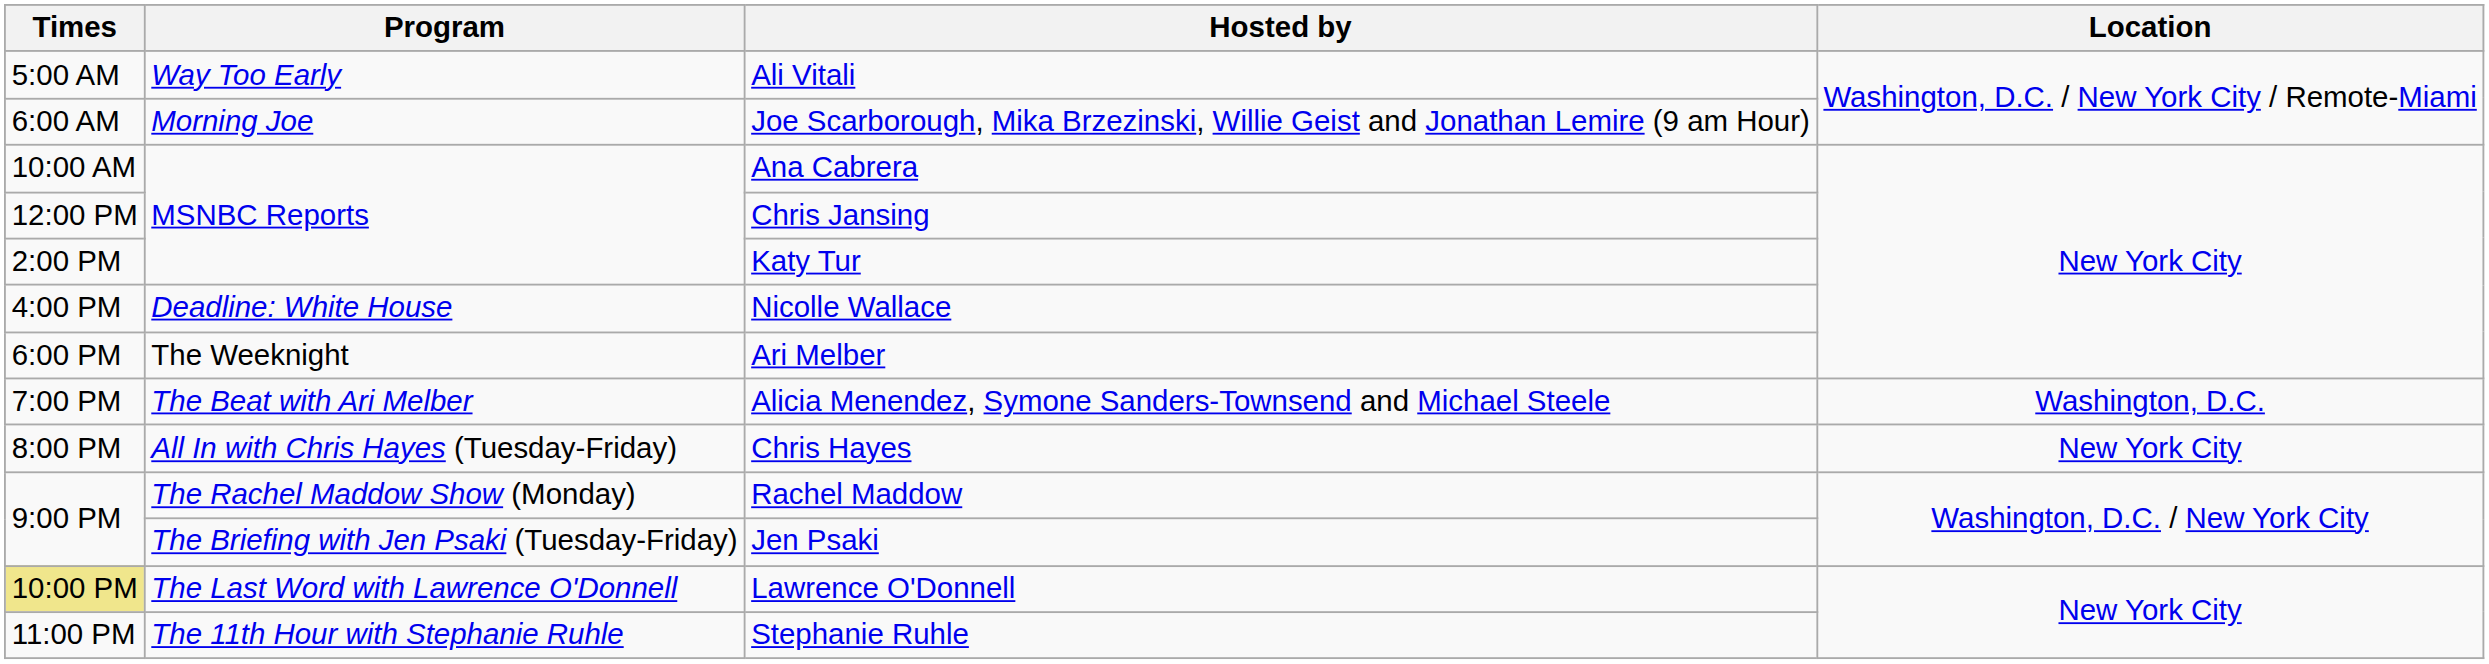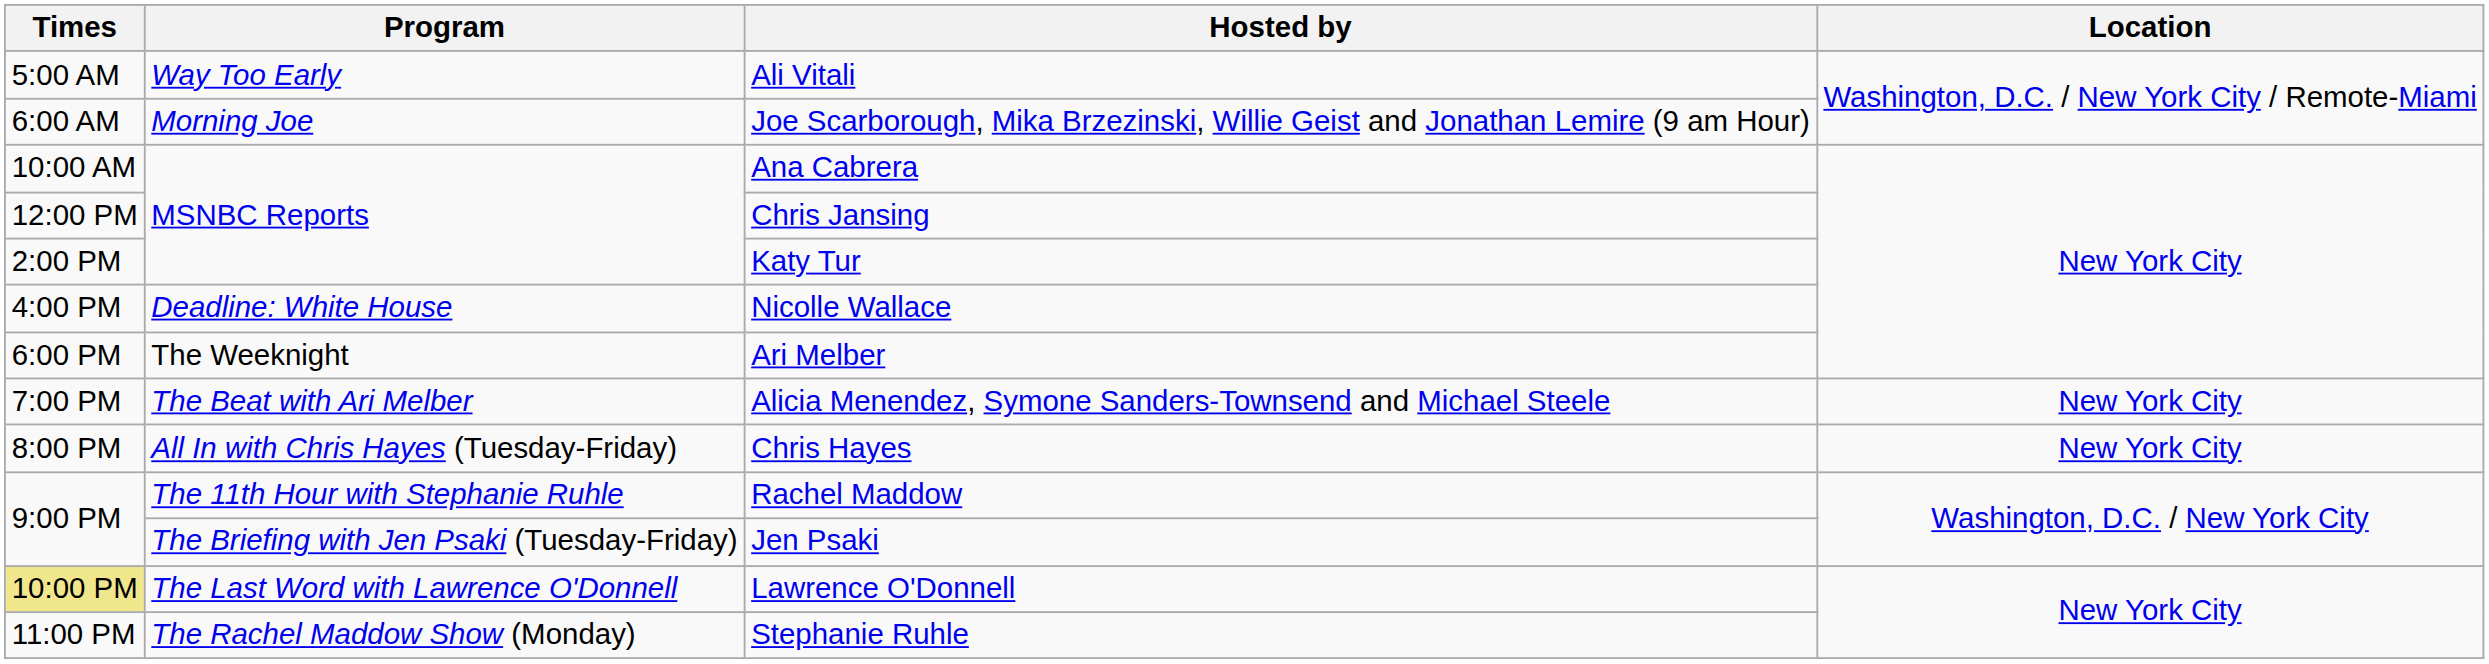Alicia Menendez, Symone Sanders-Townsend and Michael Steele | Location: Washington, D.C. -> New York City
Rachel Maddow | Program: The Rachel Maddow Show (Monday) -> The 11th Hour with Stephanie Ruhle
Stephanie Ruhle | Program: The 11th Hour with Stephanie Ruhle -> The Rachel Maddow Show (Monday)
